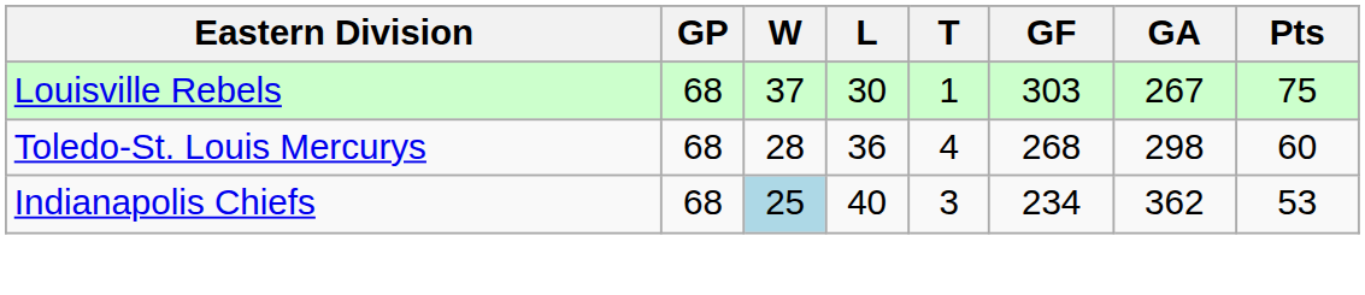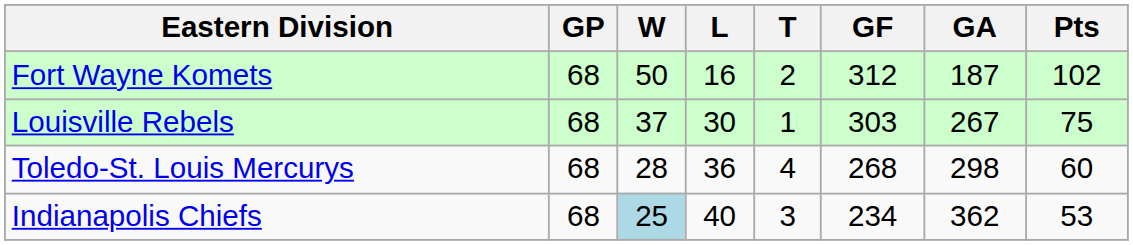+ row: Fort Wayne Komets | 68 | 50 | 16 | 2 | 312 | 187 | 102
